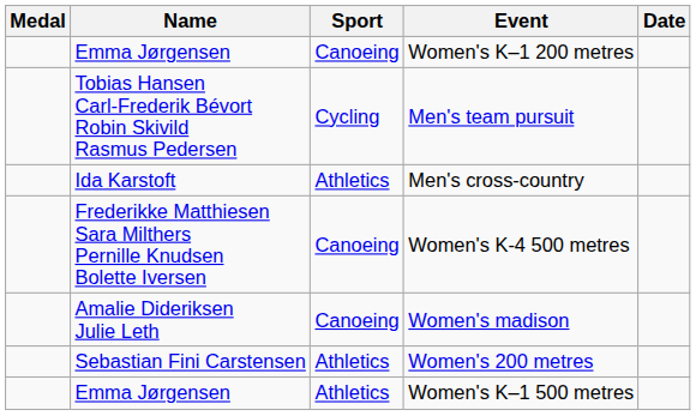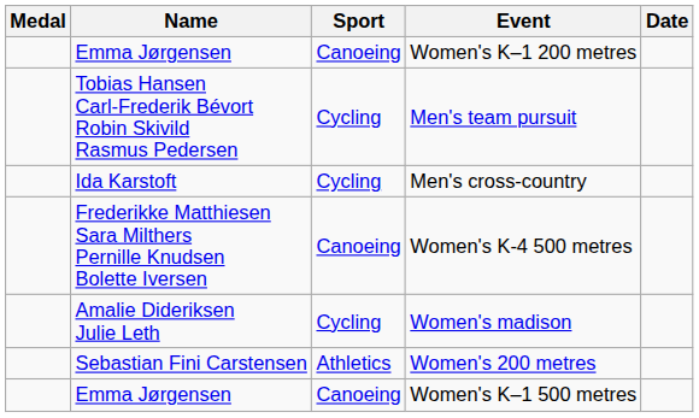Men's cross-country | Sport: Athletics -> Cycling
Women's madison | Sport: Canoeing -> Cycling
Women's K–1 500 metres | Sport: Athletics -> Canoeing
